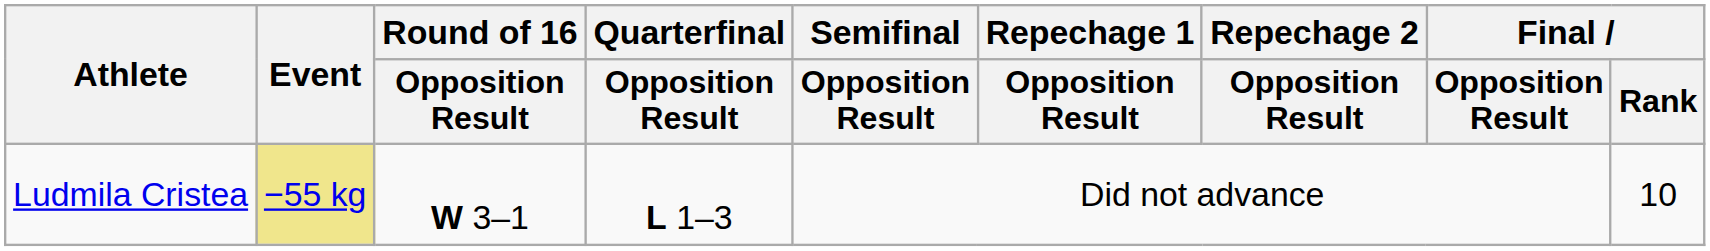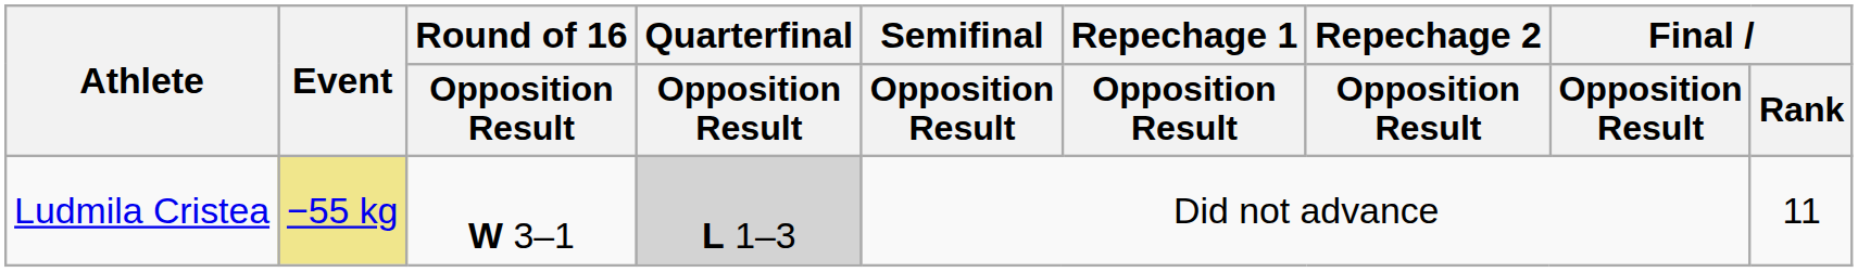Ludmila Cristea | Quarterfinal / Opposition Result: no background -> lightgrey background
Ludmila Cristea | Final / Rank: 10 -> 11
